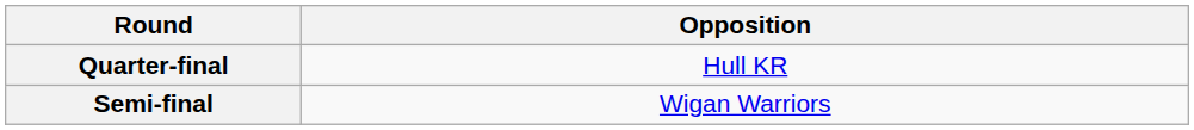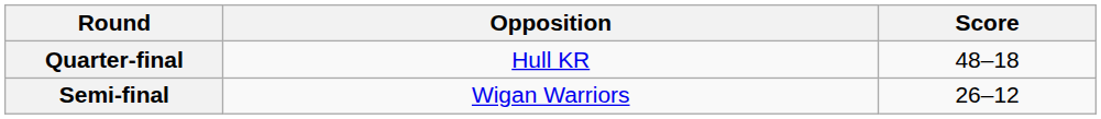+ column: Score | 48–18 | 26–12
